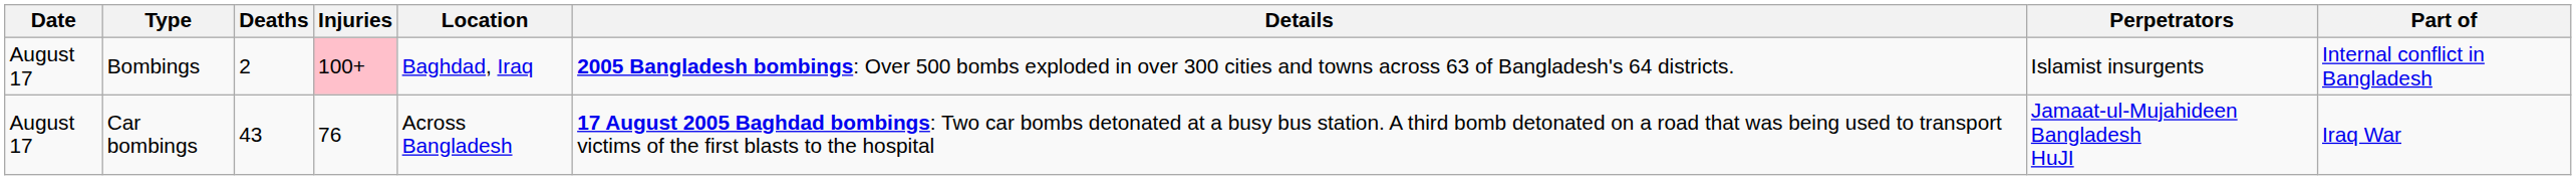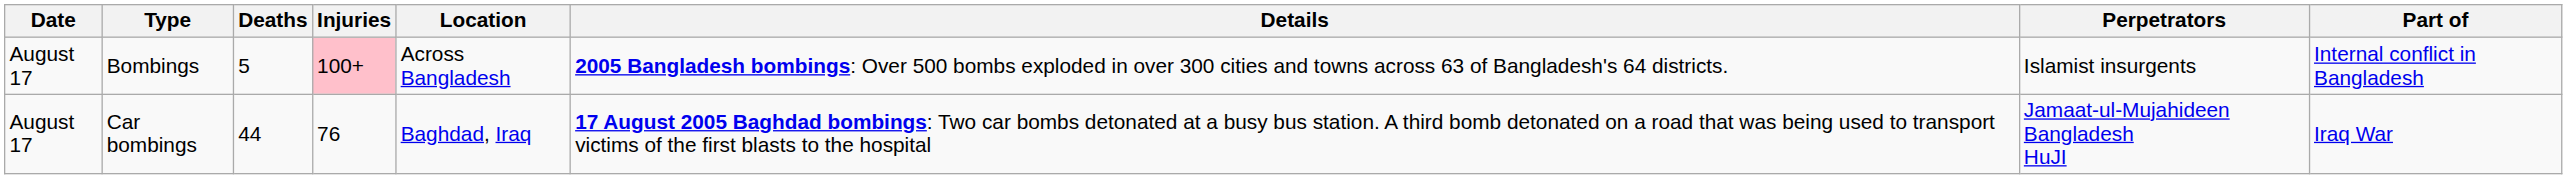Bombings | Deaths: 2 -> 5
Bombings | Location: Baghdad, Iraq -> Across Bangladesh
Car bombings | Deaths: 43 -> 44
Car bombings | Location: Across Bangladesh -> Baghdad, Iraq
